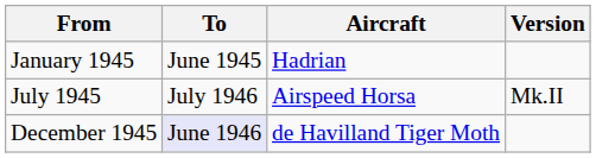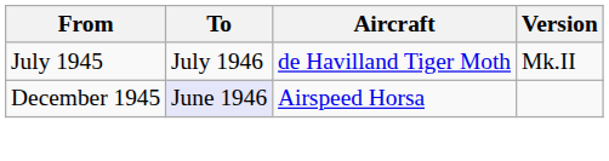- row: January 1945 | June 1945 | Hadrian
July 1945 | Aircraft: Airspeed Horsa -> de Havilland Tiger Moth
December 1945 | Aircraft: de Havilland Tiger Moth -> Airspeed Horsa
